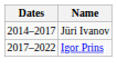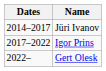+ row: 2022– | Gert Olesk
